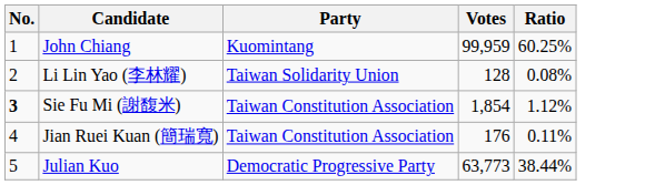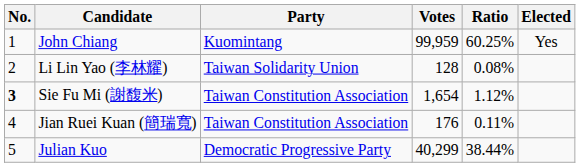+ column: Elected | Yes
Sie Fu Mi (謝馥米) | Votes: 1,854 -> 1,654
Julian Kuo | Votes: 63,773 -> 40,299
